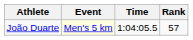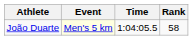João Duarte | Rank: 57 -> 58
